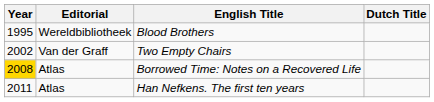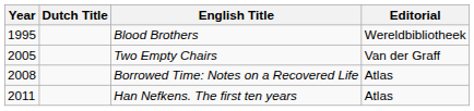columns swapped: Dutch Title <-> Editorial
Two Empty Chairs | Year: 2002 -> 2005
Borrowed Time: Notes on a Recovered Life | Year: gold background -> no background
